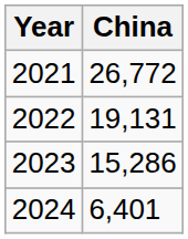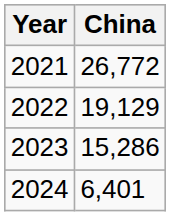2022 | China: 19,131 -> 19,129
